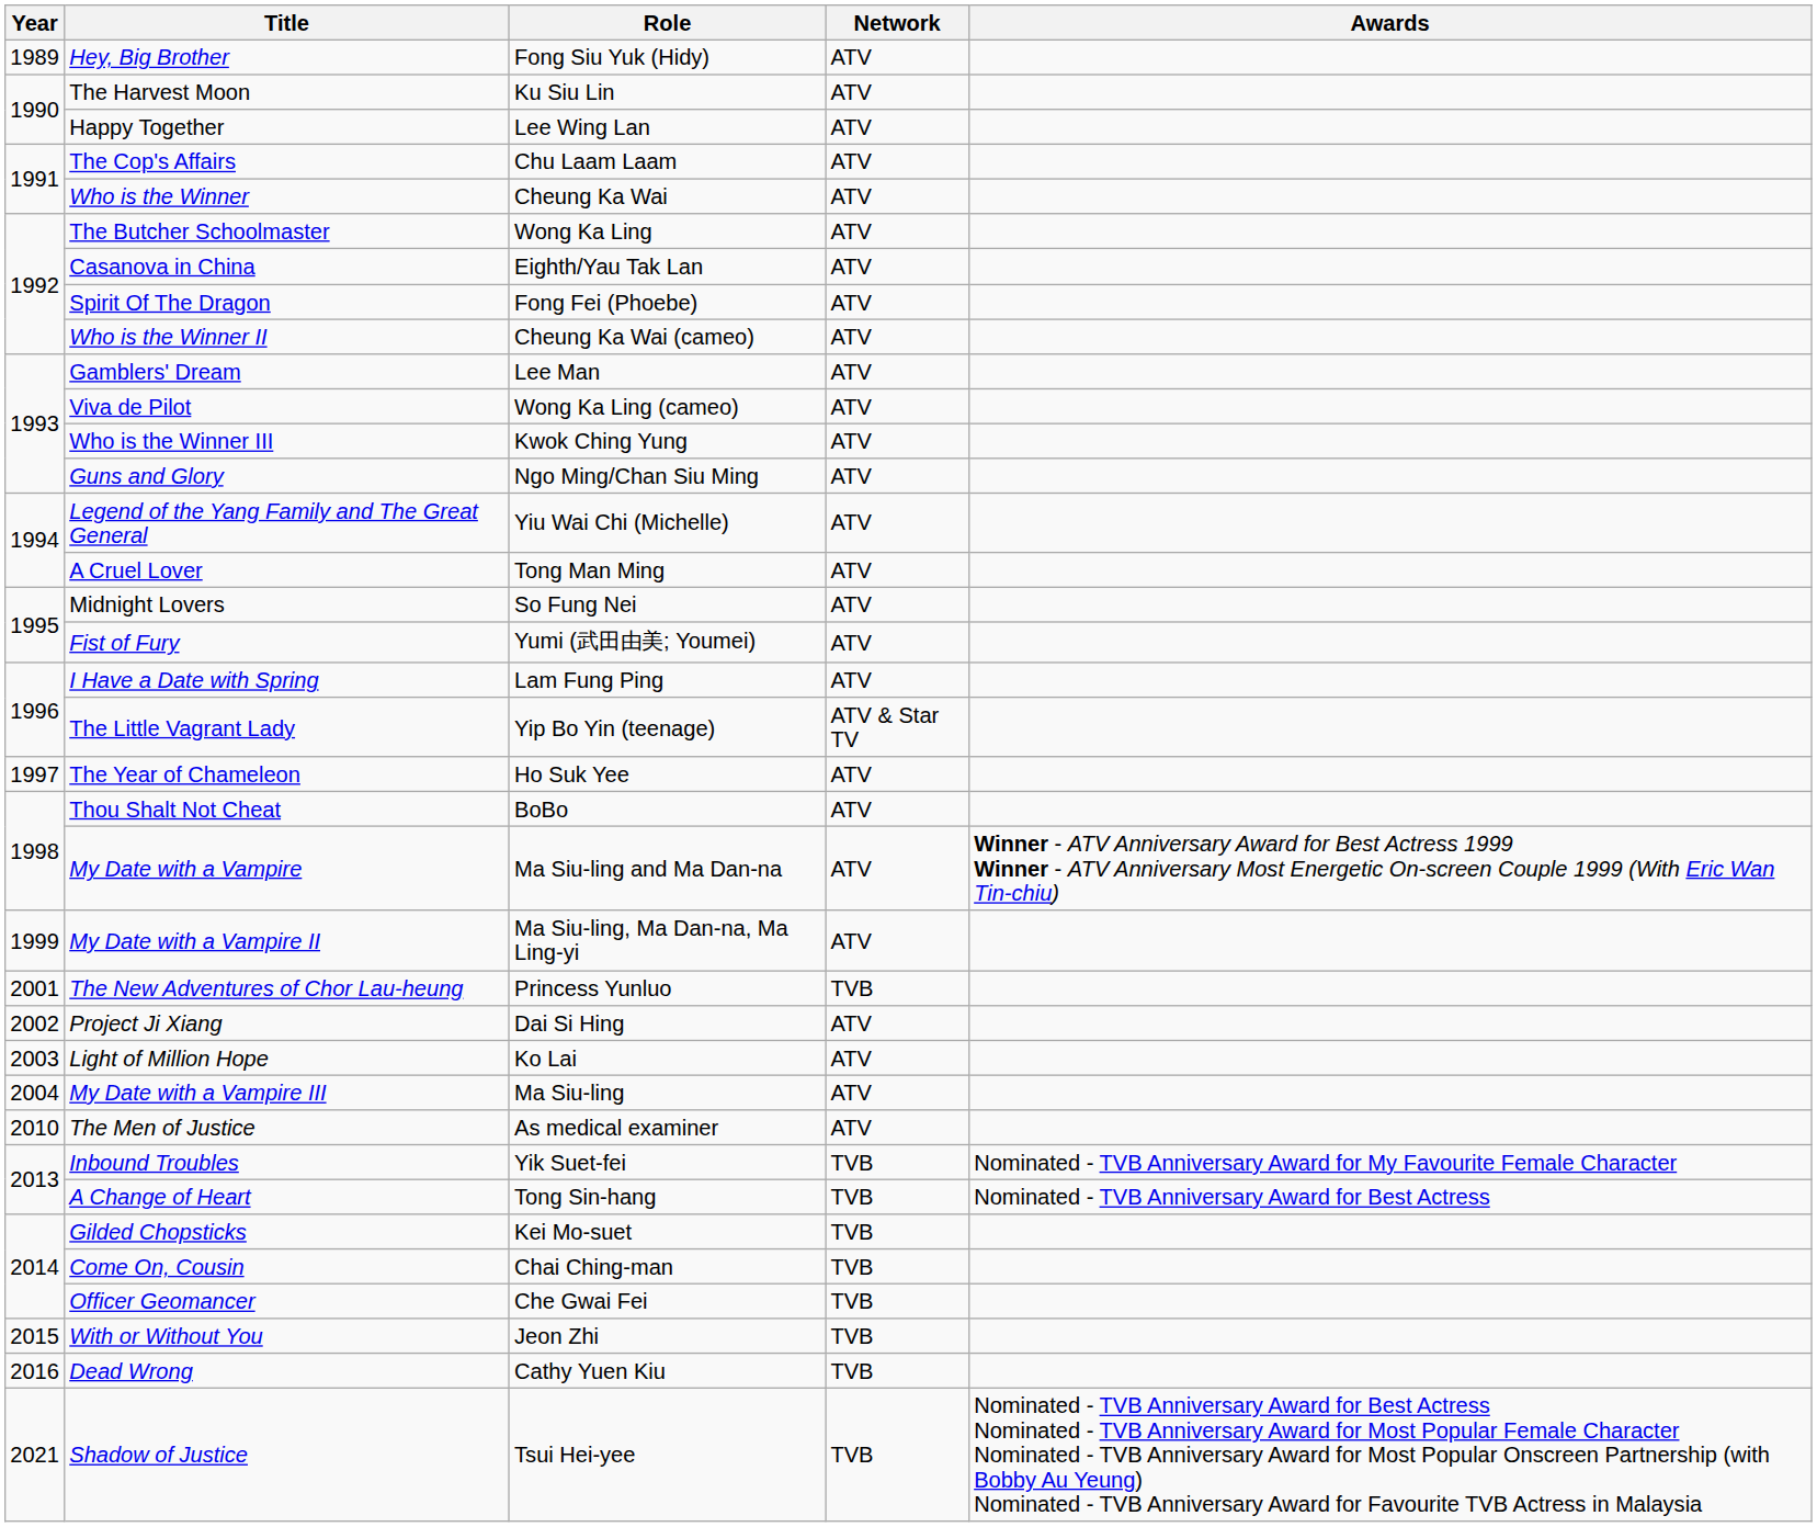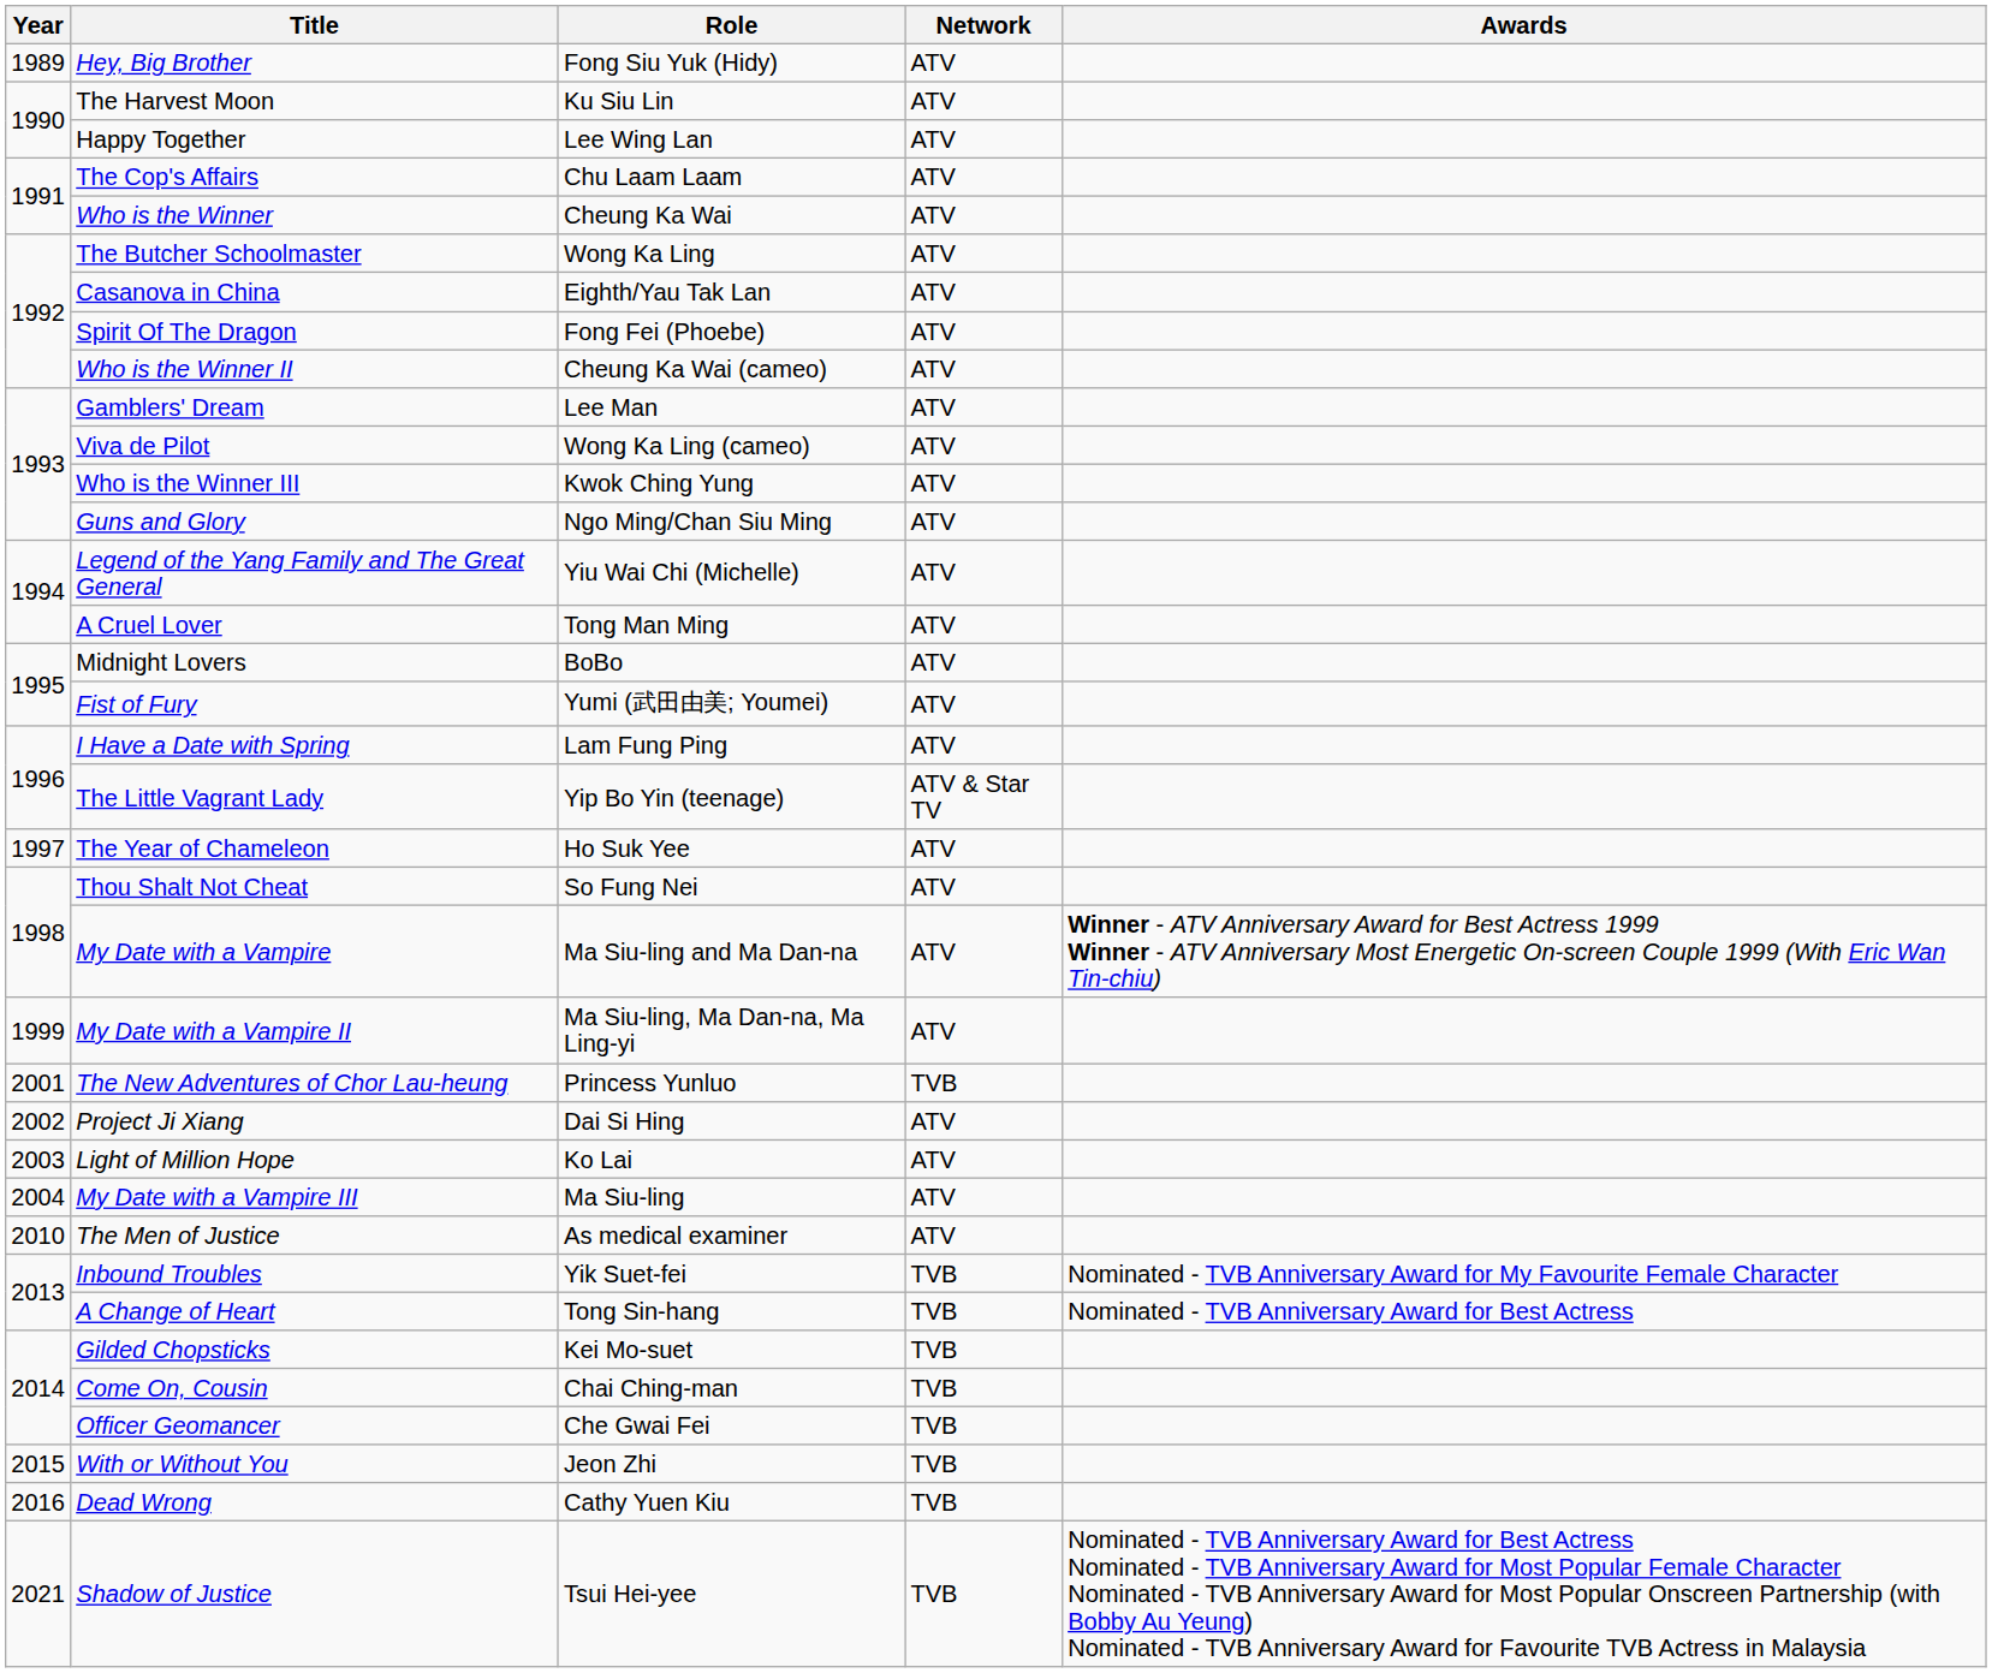Midnight Lovers | Role: So Fung Nei -> BoBo
Thou Shalt Not Cheat | Role: BoBo -> So Fung Nei
